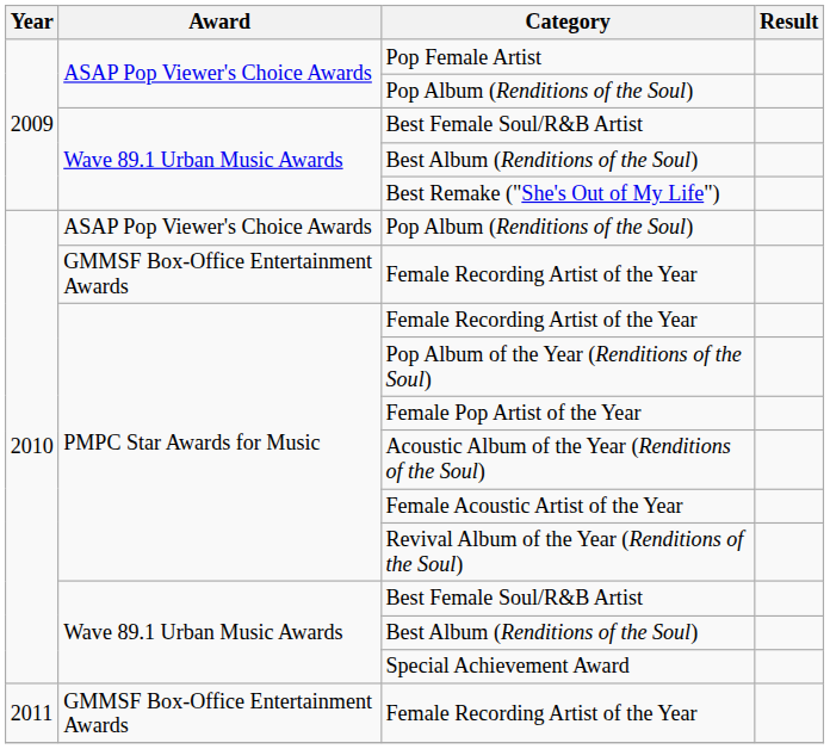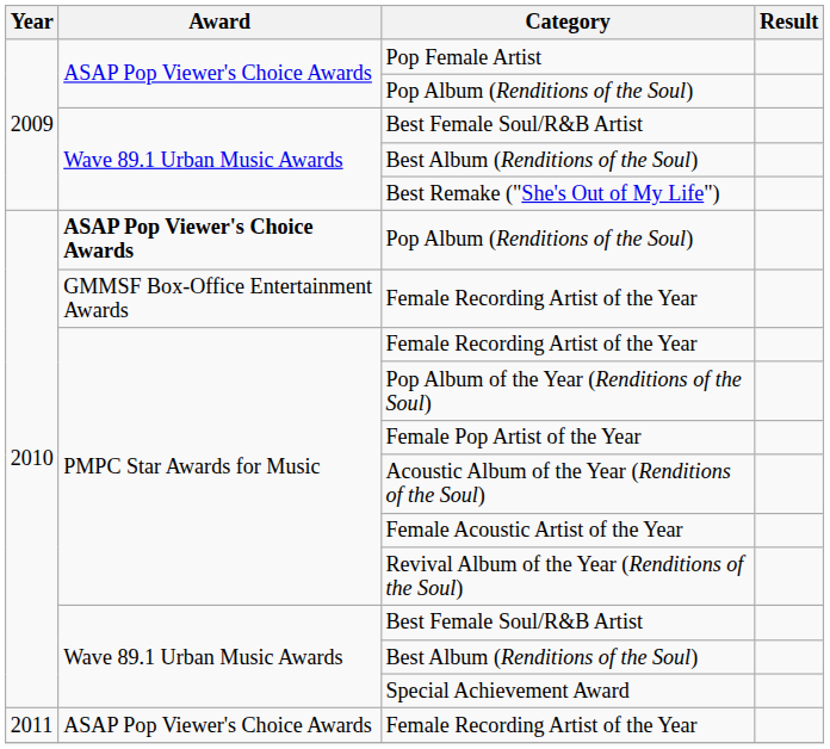2010 / Pop Album (Renditions of the Soul) | Award: normal -> bold
2011 / Female Recording Artist of the Year | Award: GMMSF Box-Office Entertainment Awards -> ASAP Pop Viewer's Choice Awards
